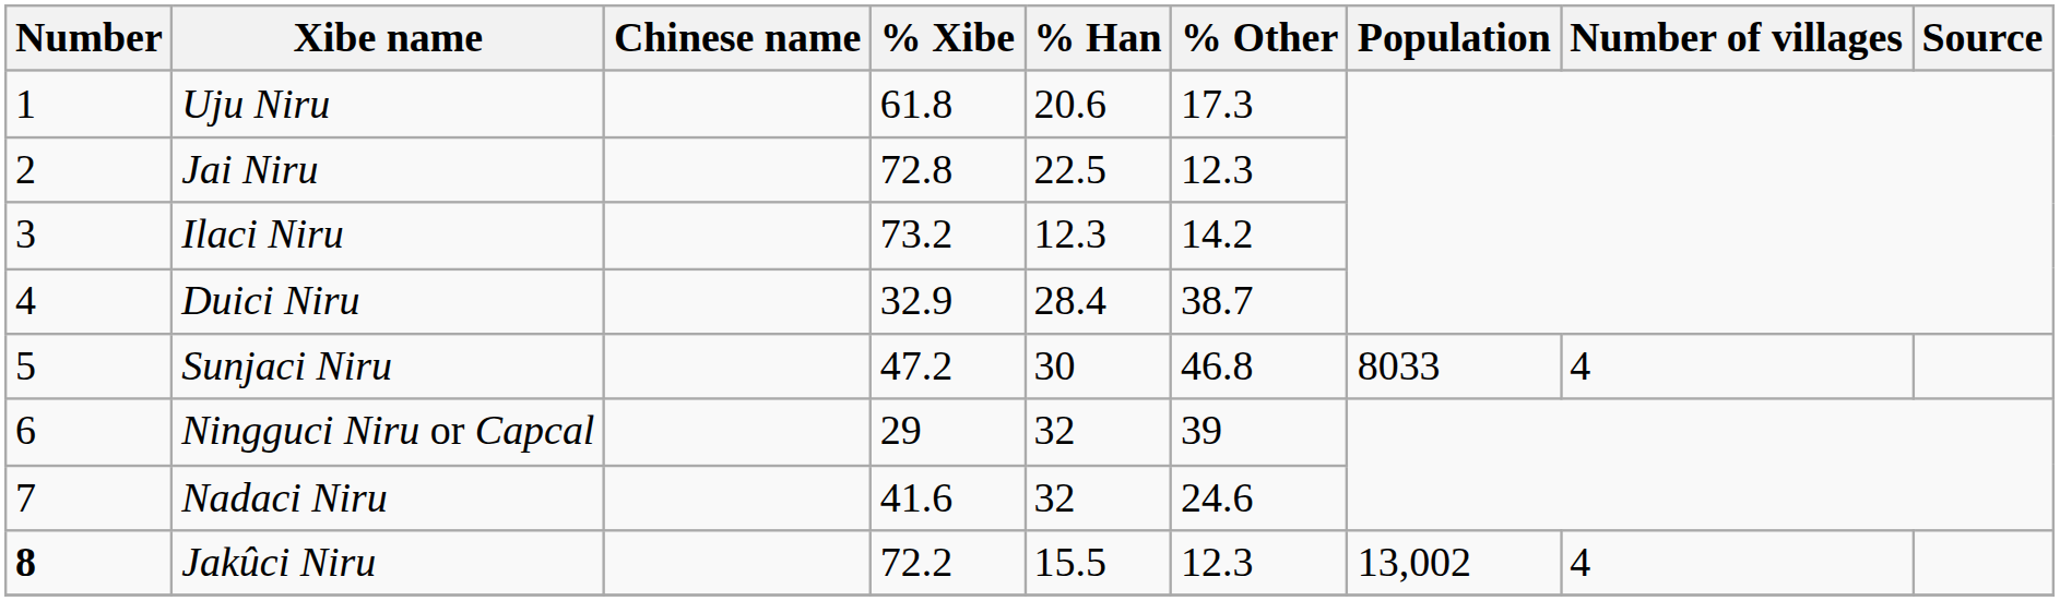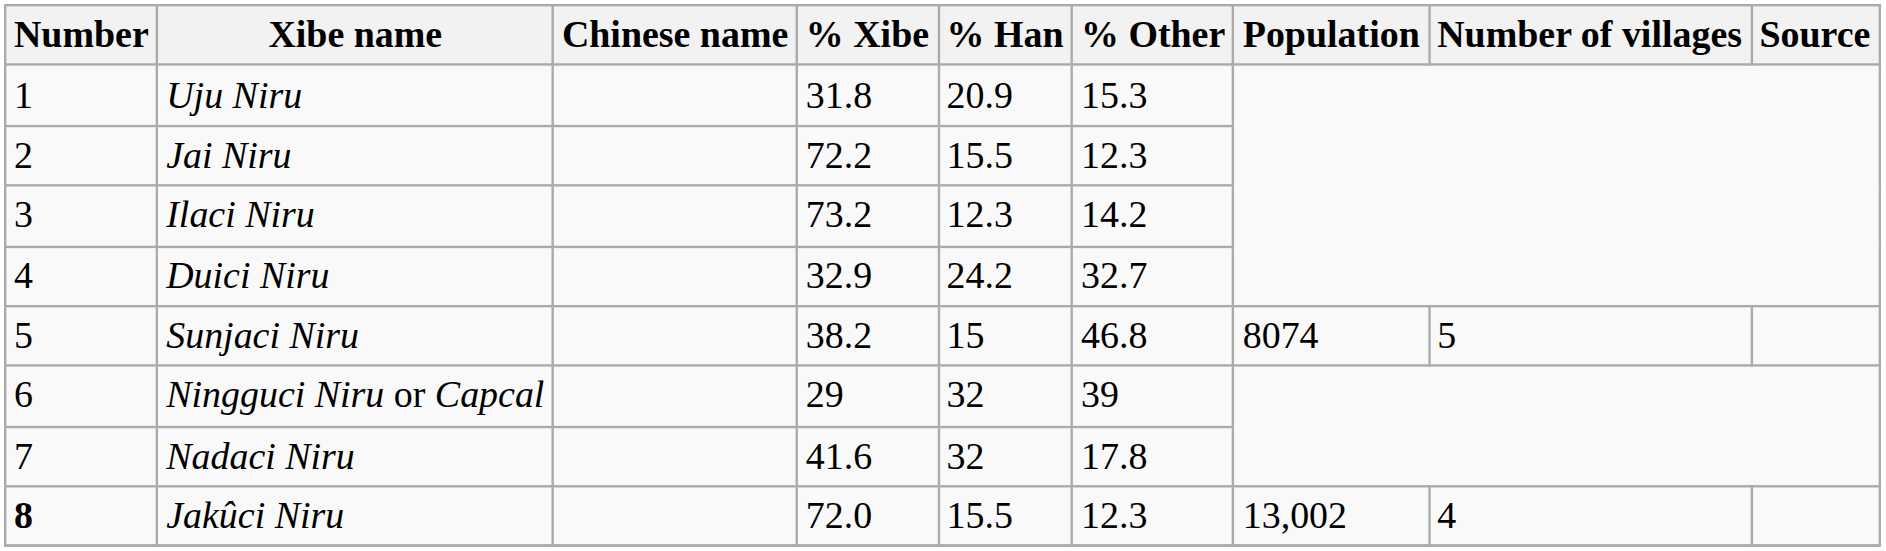Uju Niru | % Xibe: 61.8 -> 31.8
Uju Niru | % Han: 20.6 -> 20.9
Uju Niru | % Other: 17.3 -> 15.3
Jai Niru | % Xibe: 72.8 -> 72.2
Jai Niru | % Han: 22.5 -> 15.5
Duici Niru | % Han: 28.4 -> 24.2
Duici Niru | % Other: 38.7 -> 32.7
Sunjaci Niru | % Xibe: 47.2 -> 38.2
Sunjaci Niru | % Han: 30 -> 15
Sunjaci Niru | Population: 8033 -> 8074
Sunjaci Niru | Number of villages: 4 -> 5
Nadaci Niru | % Other: 24.6 -> 17.8
Jakûci Niru | % Xibe: 72.2 -> 72.0
